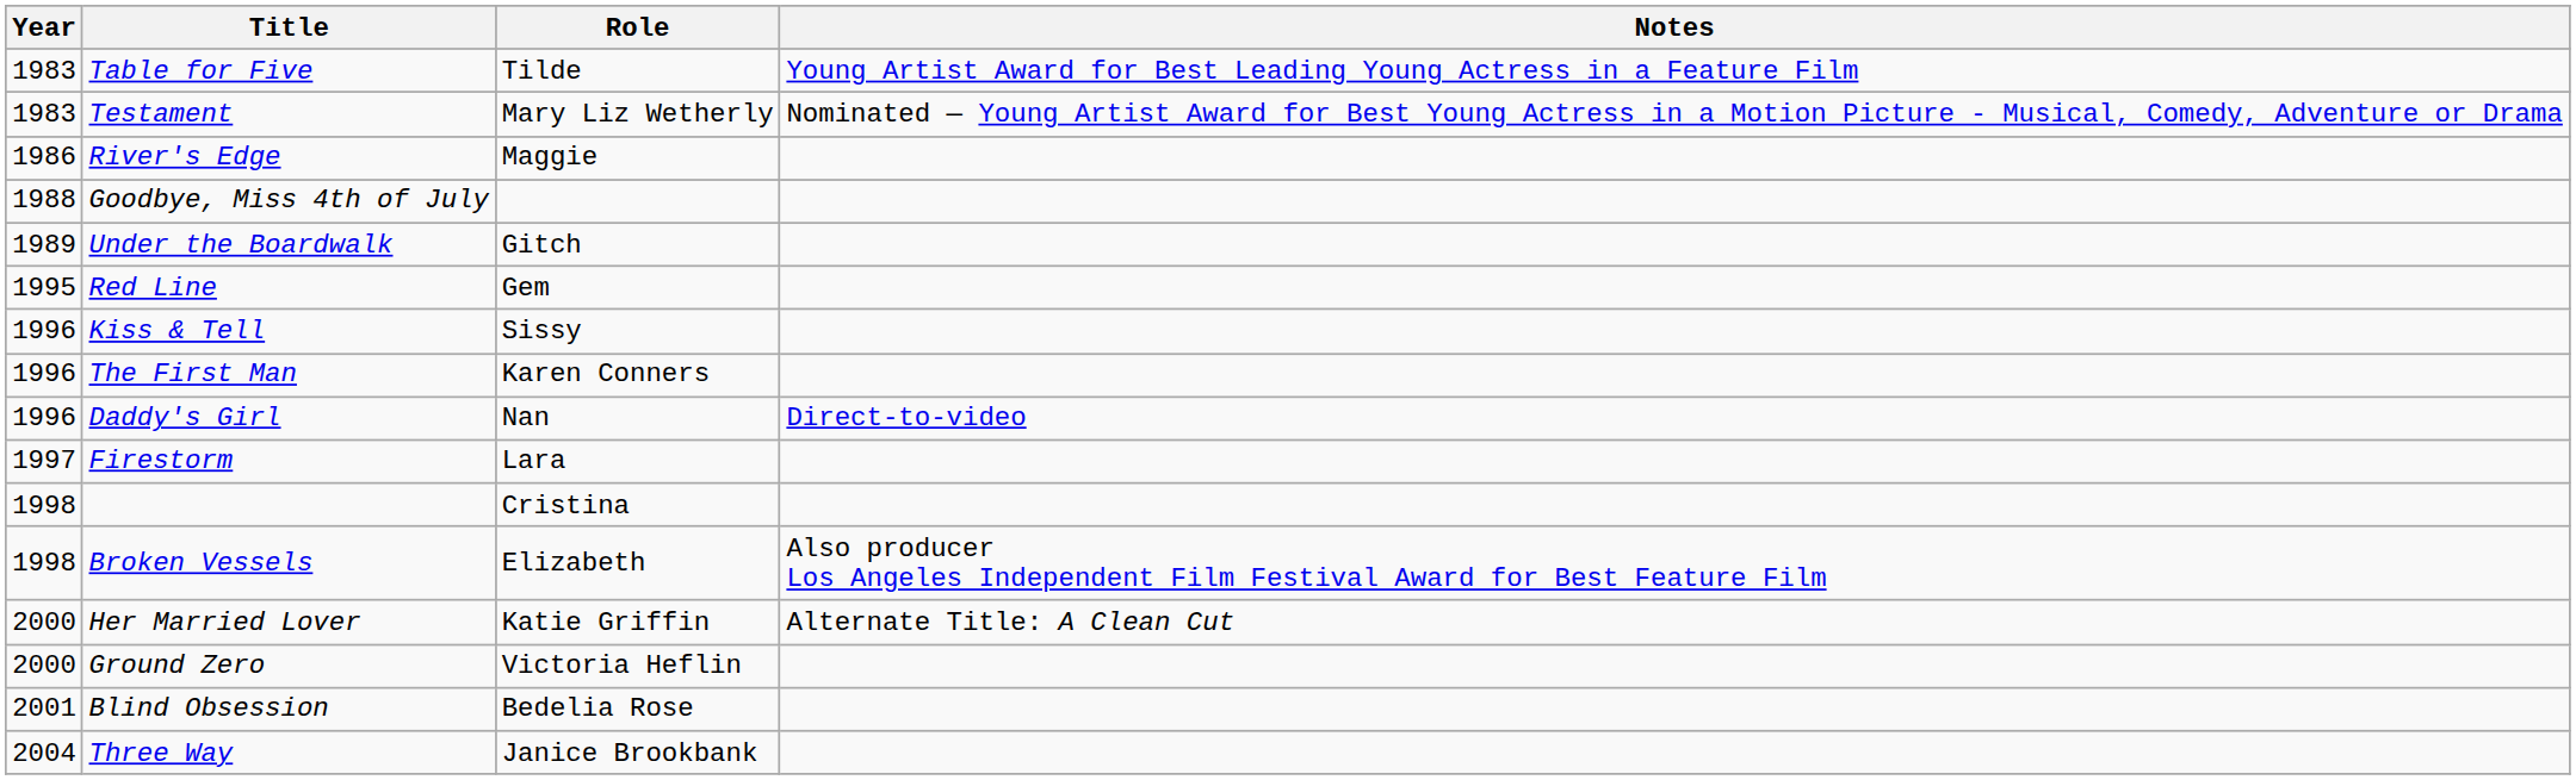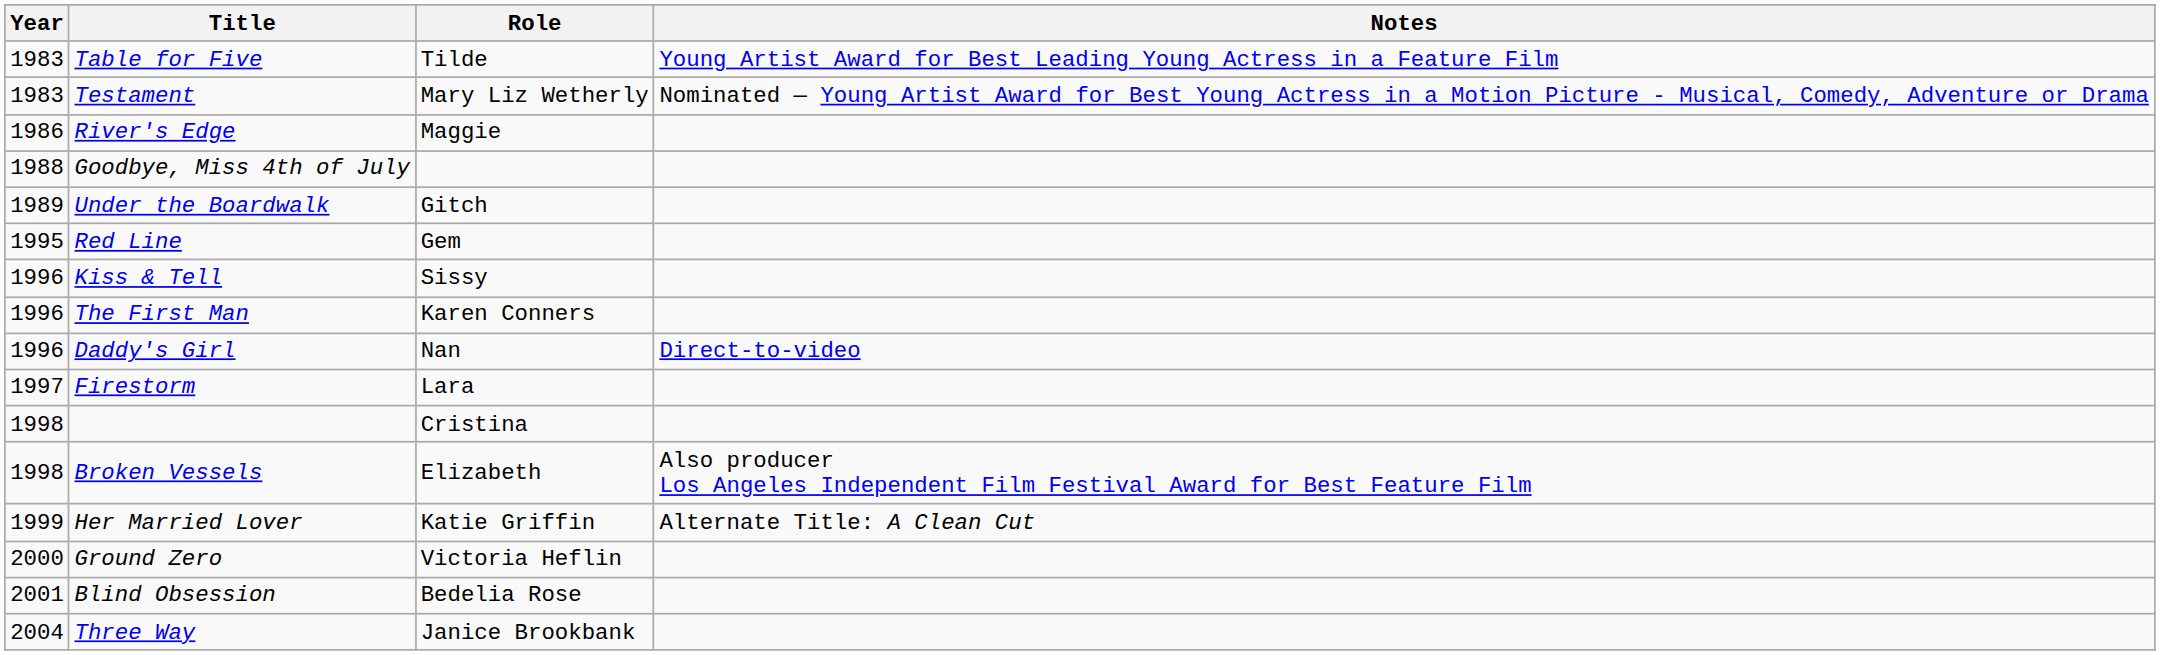Her Married Lover | Year: 2000 -> 1999
